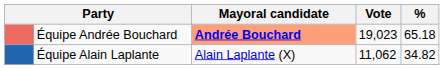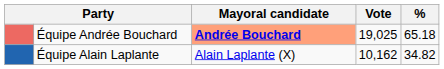Équipe Andrée Bouchard | Vote: 19,023 -> 19,025
Équipe Alain Laplante | Vote: 11,062 -> 10,162
